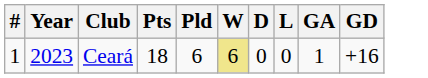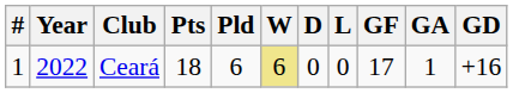+ column: GF | 17
Ceará | Year: 2023 -> 2022
